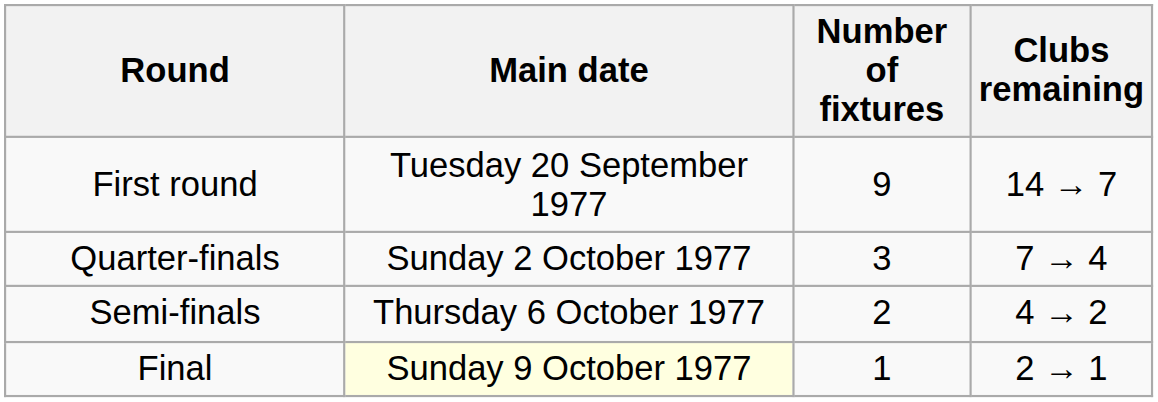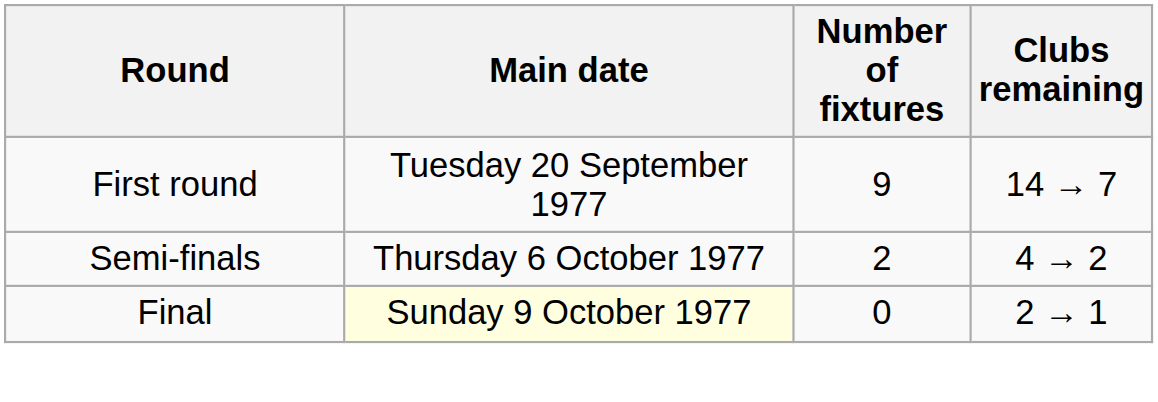- row: Quarter-finals | Sunday 2 October 1977 | 3 | 7 → 4
Final | Number of fixtures: 1 -> 0
